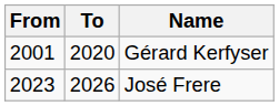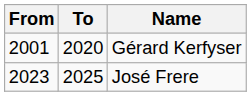José Frere | To: 2026 -> 2025
